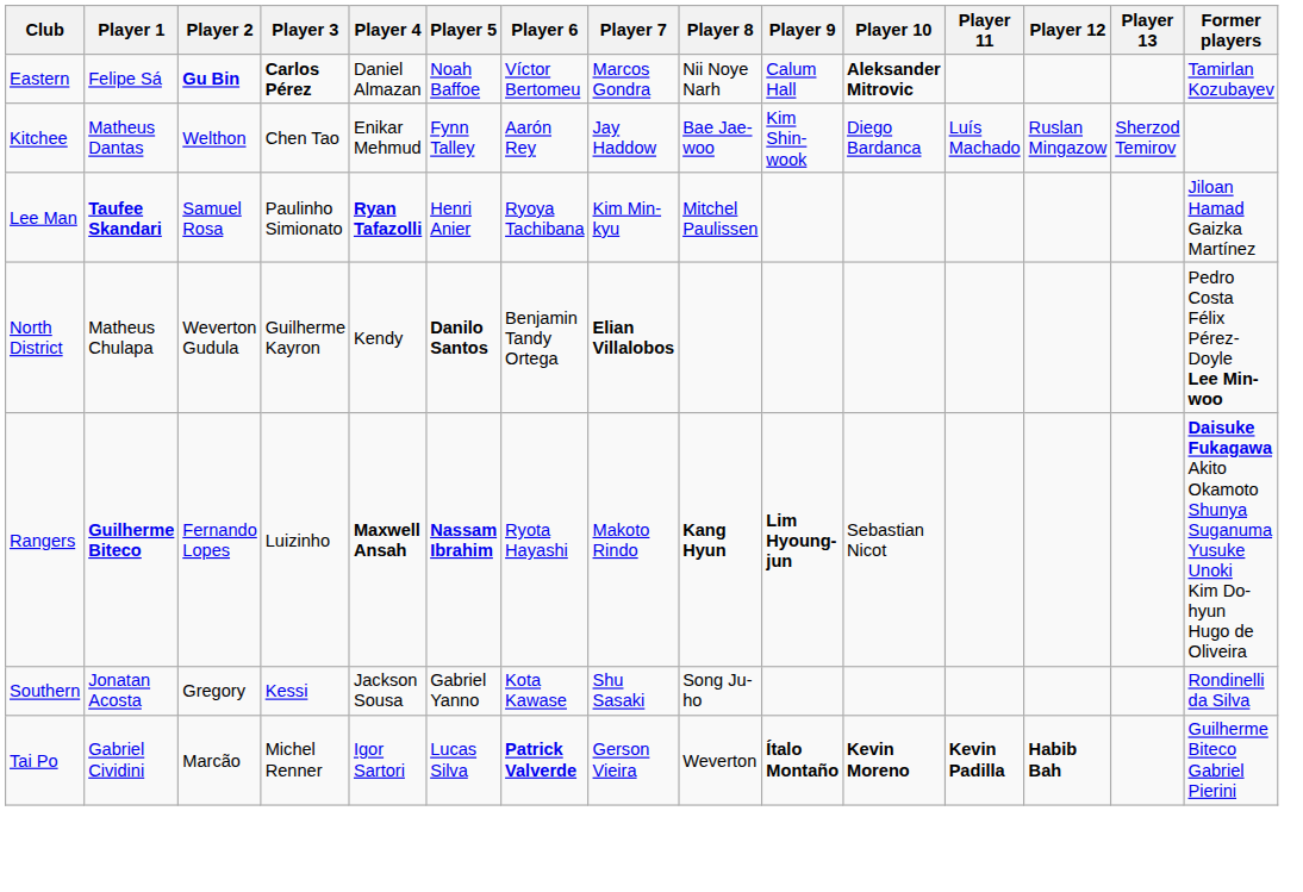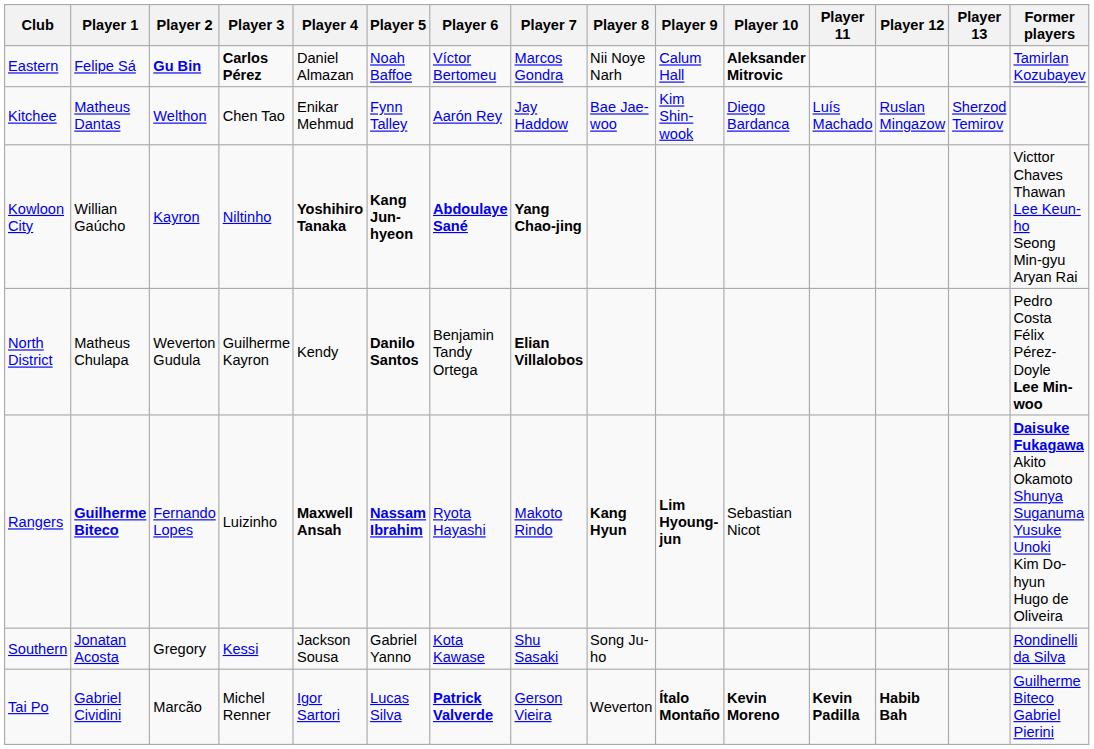+ row: Kowloon City | Willian Gaúcho | Kayron | Niltinho | Yoshihiro Tanaka | Kang Jun-hyeon | Abdoulaye Sané | Yang Chao-jing | Victtor Chaves Thawan Lee Keun-ho Seong Min-gyu Aryan Rai
- row: Lee Man | Taufee Skandari | Samuel Rosa | Paulinho Simionato | Ryan Tafazolli | Henri Anier | Ryoya Tachibana | Kim Min-kyu | Mitchel Paulissen | Jiloan Hamad Gaizka Martínez
